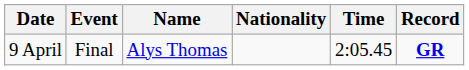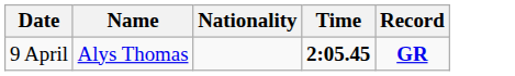- column: Event | Final
9 April | Time: normal -> bold
